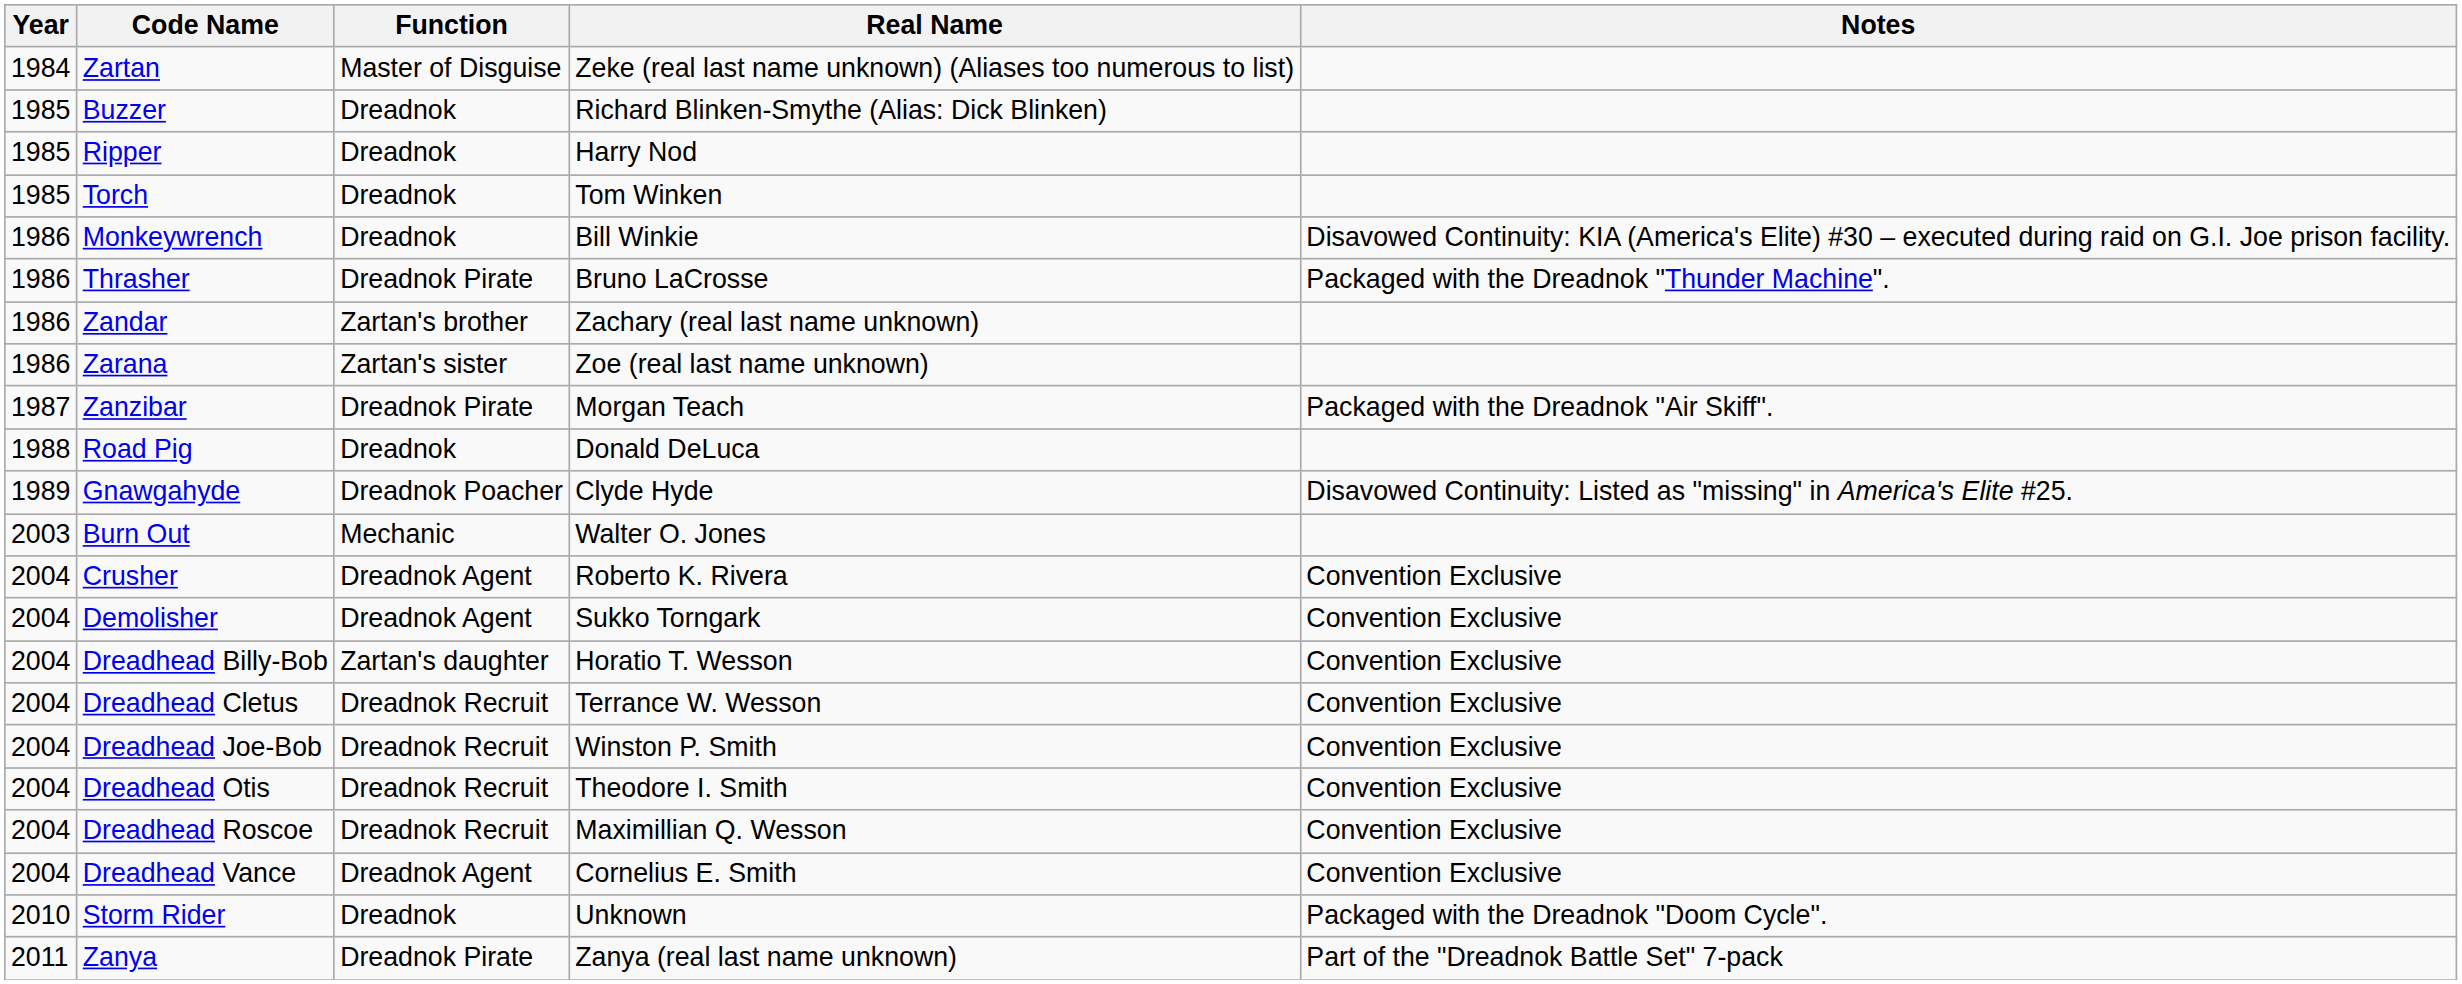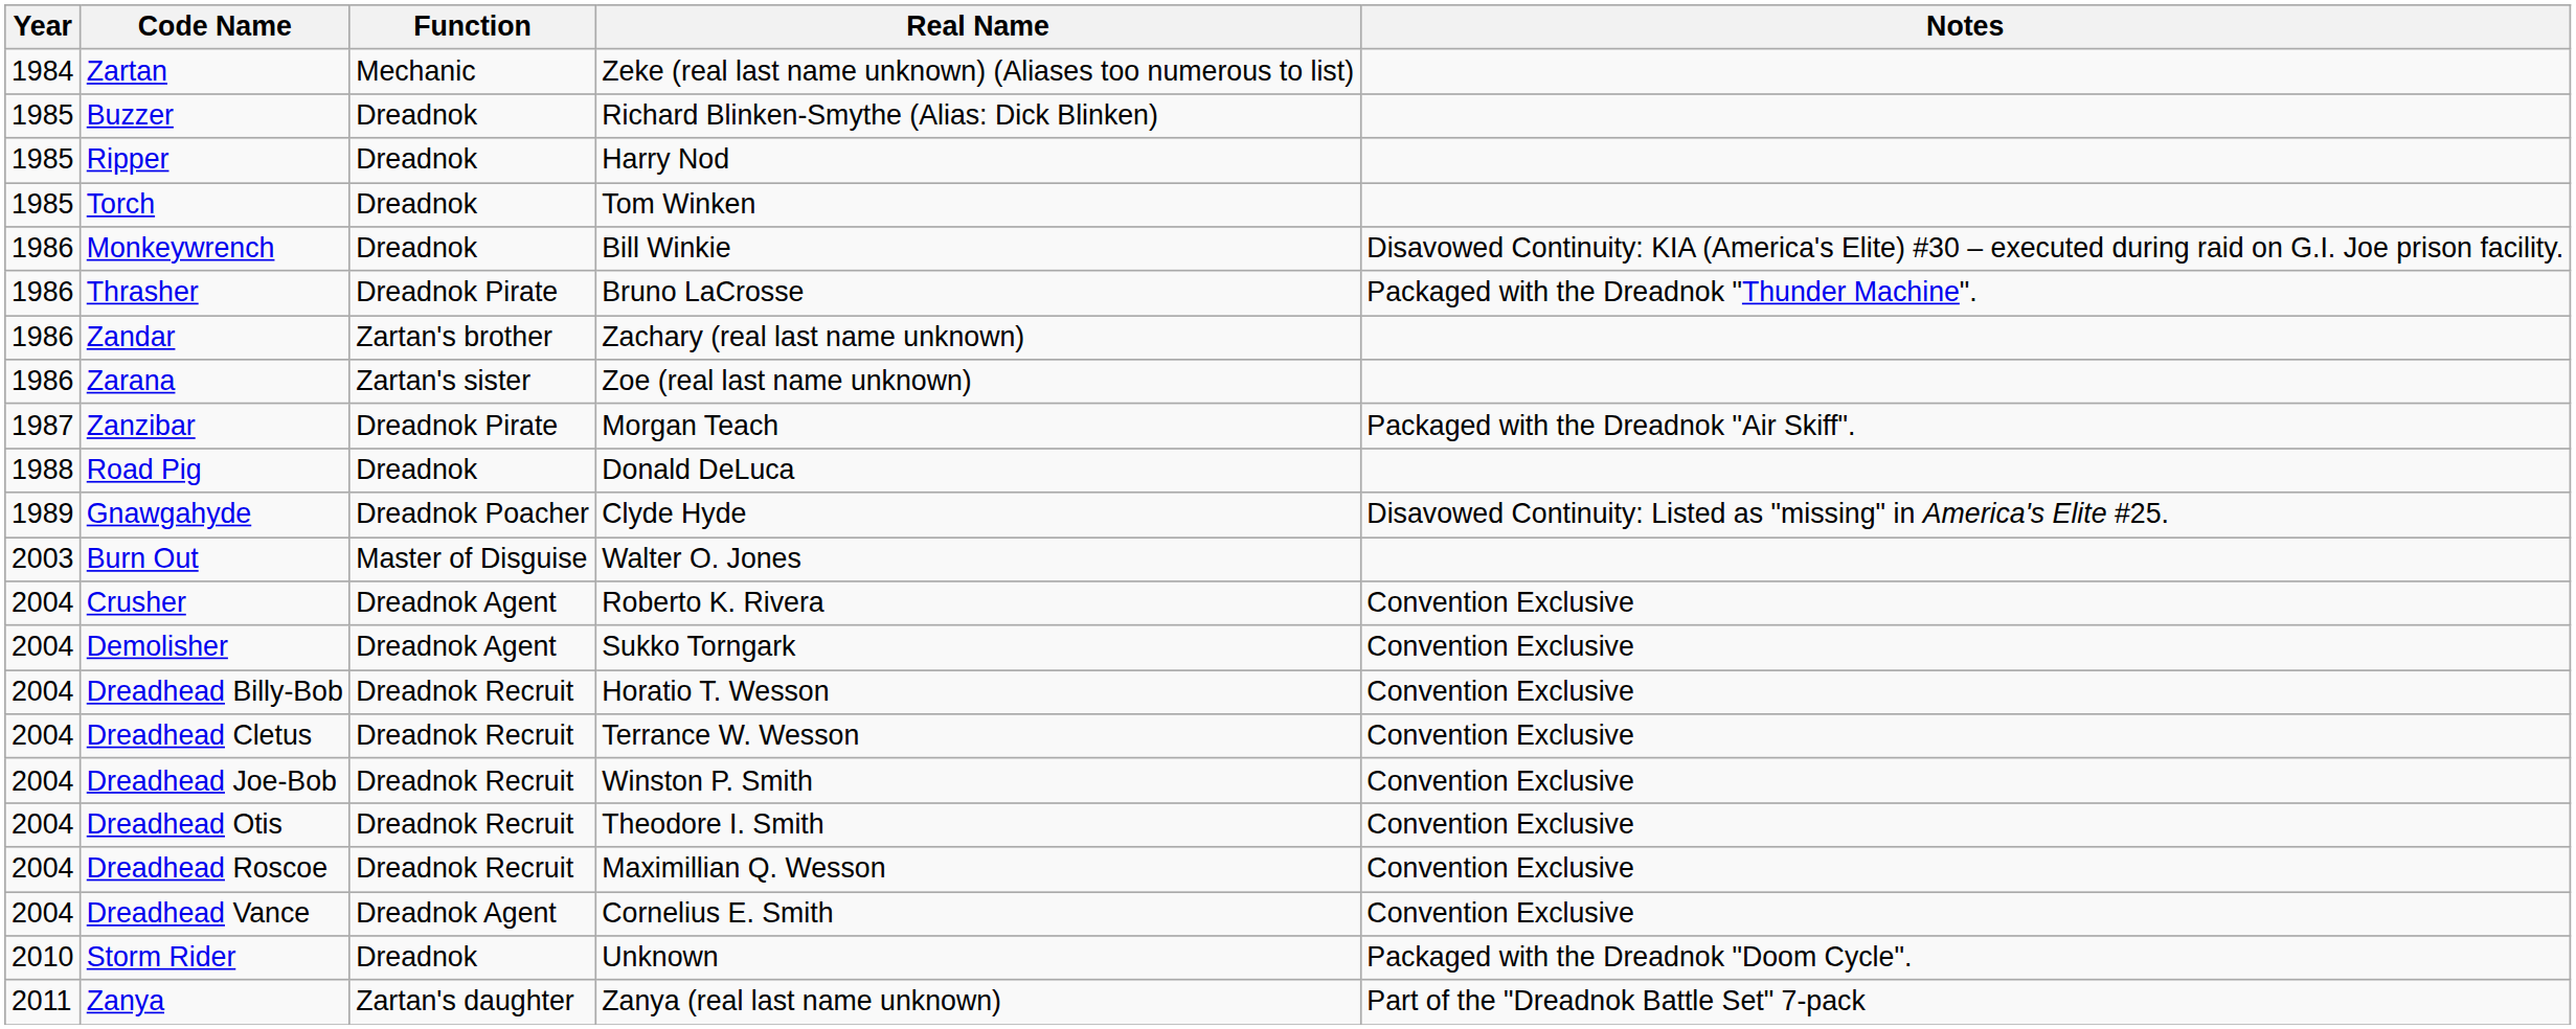Zartan | Function: Master of Disguise -> Mechanic
Burn Out | Function: Mechanic -> Master of Disguise
Dreadhead Billy-Bob | Function: Zartan's daughter -> Dreadnok Recruit
Zanya | Function: Dreadnok Pirate -> Zartan's daughter
